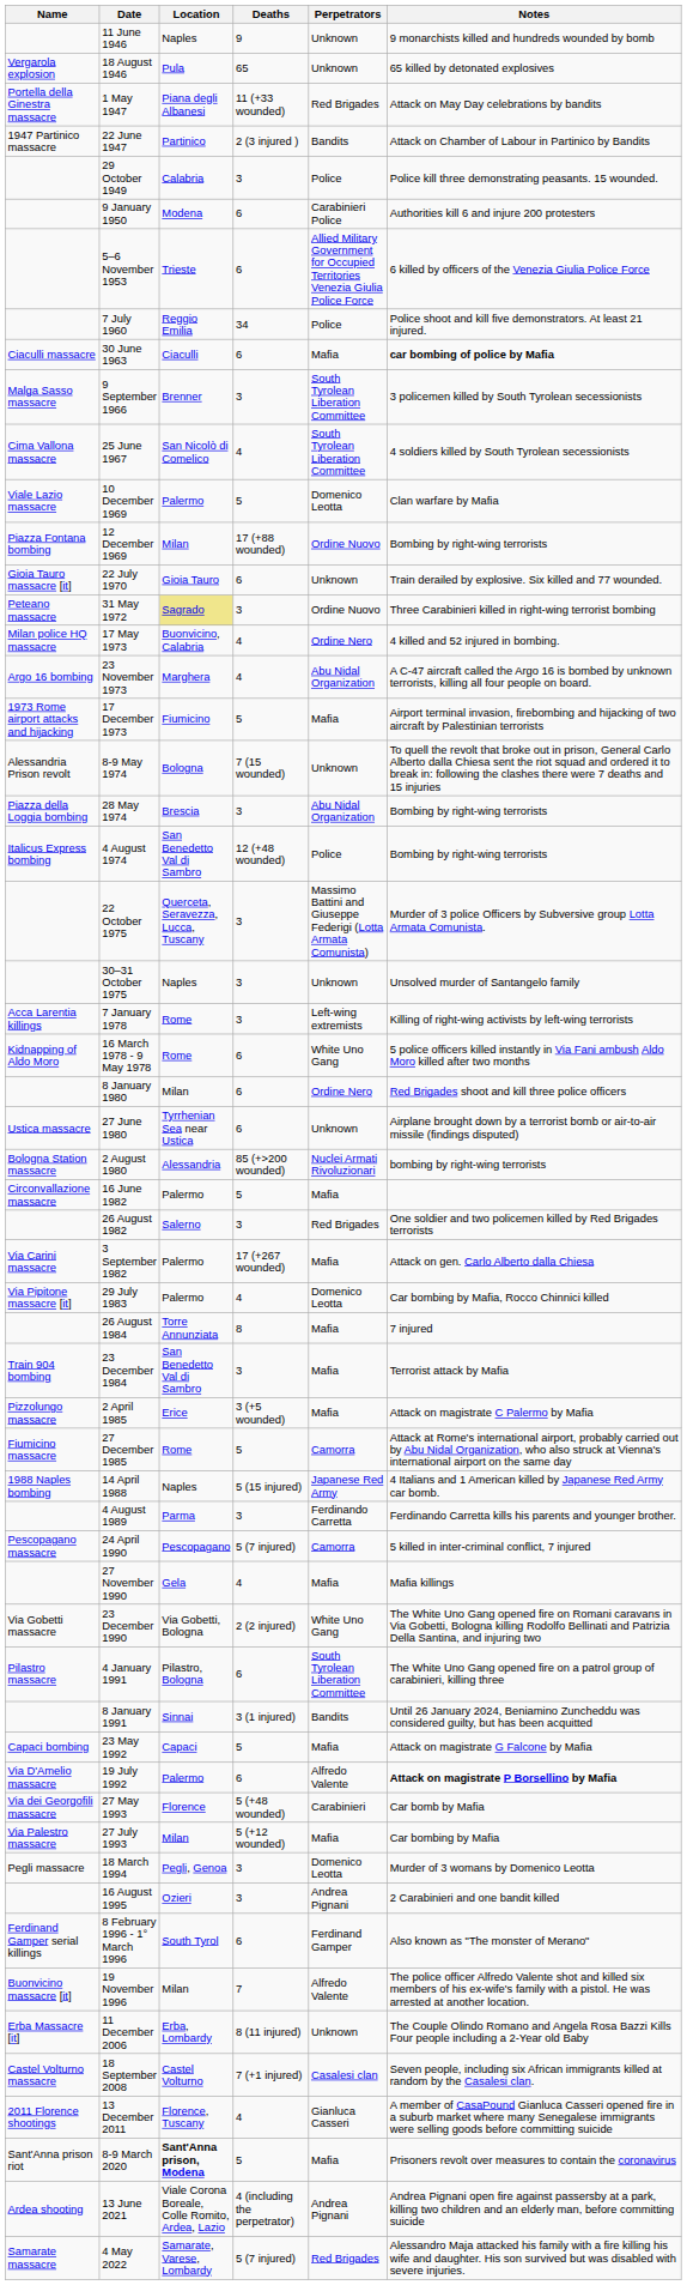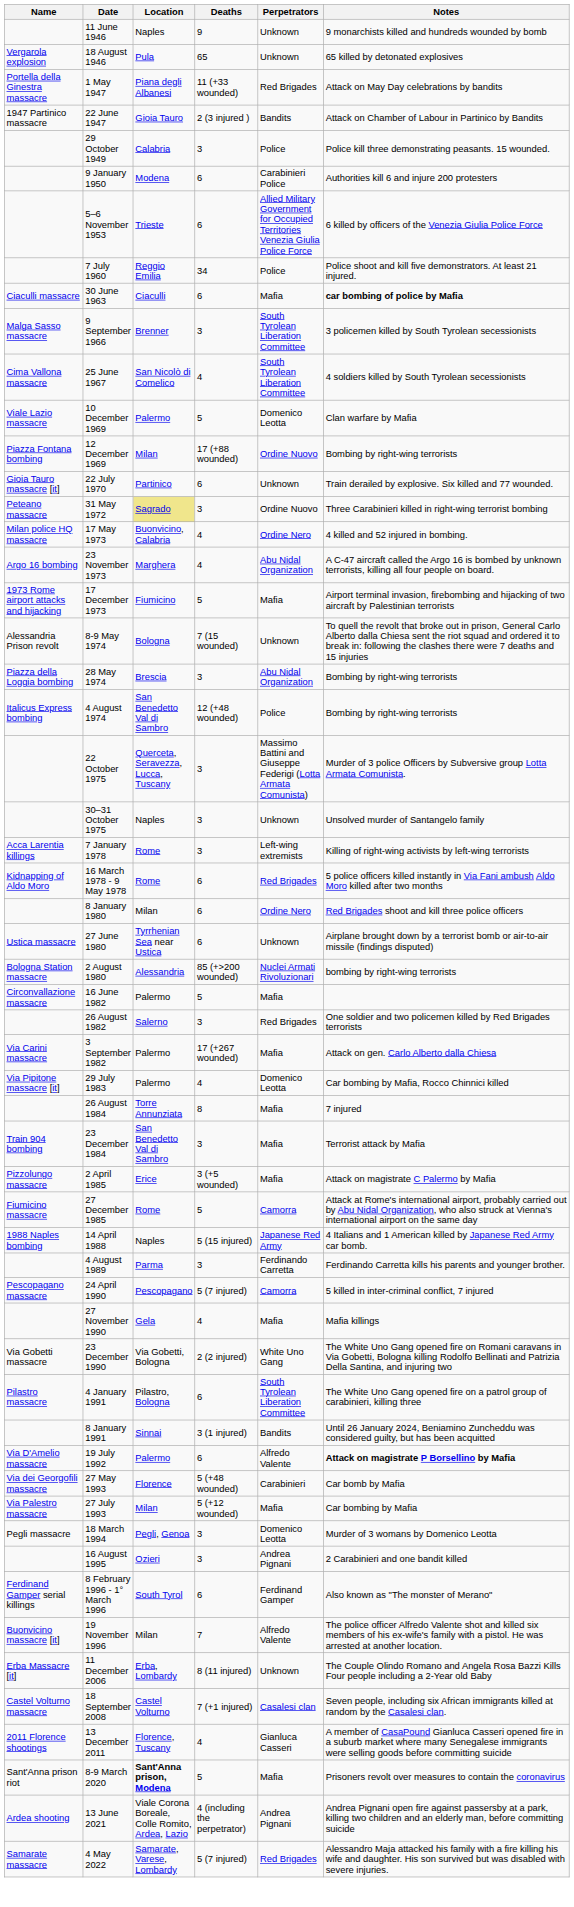22 June 1947 | Location: Partinico -> Gioia Tauro
22 July 1970 | Location: Gioia Tauro -> Partinico
16 March 1978 - 9 May 1978 | Perpetrators: White Uno Gang -> Red Brigades
- row: Capaci bombing | 23 May 1992 | Capaci | 5 | Mafia | Attack on magistrate G Falcone by Mafia
